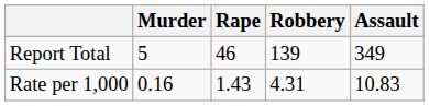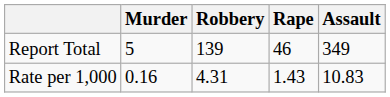columns swapped: Rape <-> Robbery
